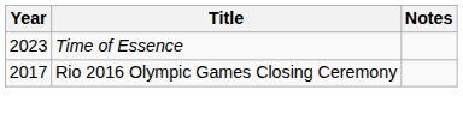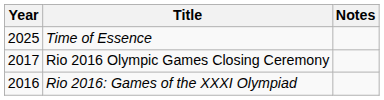Time of Essence | Year: 2023 -> 2025
+ row: 2016 | Rio 2016: Games of the XXXI Olympiad
